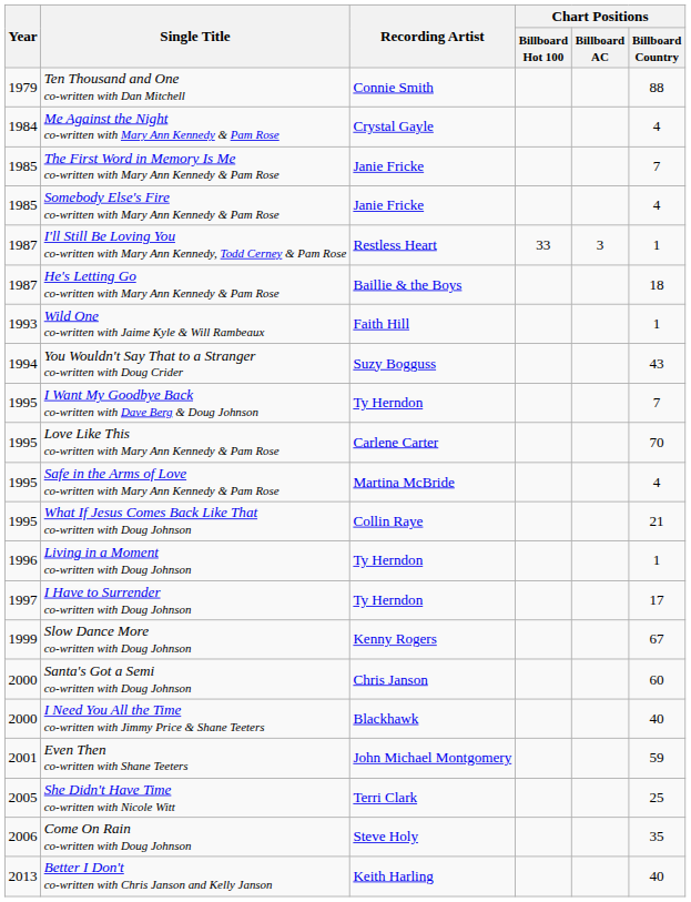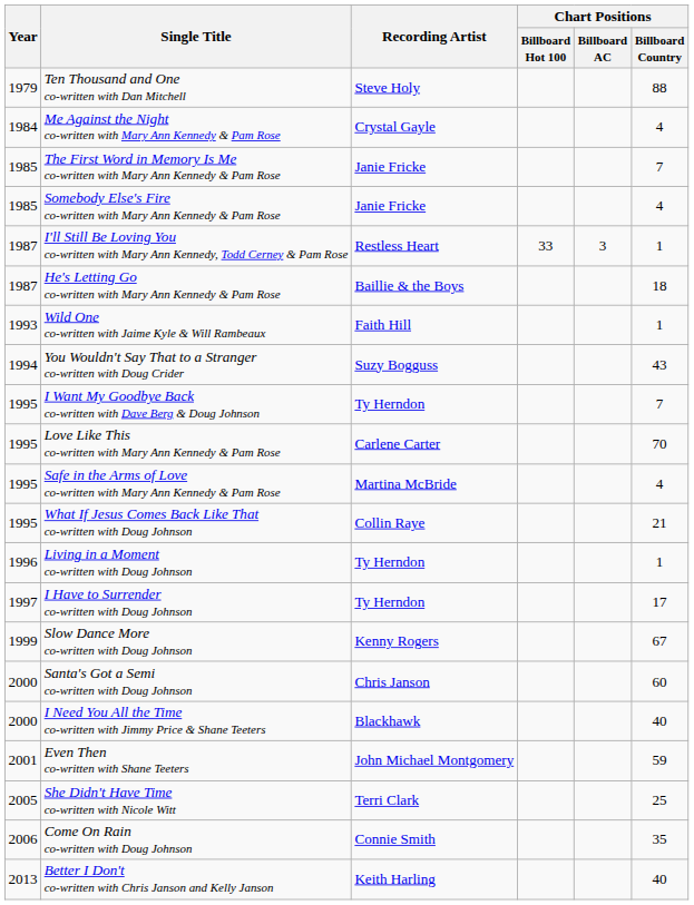Ten Thousand and One co-written with Dan Mitchell | Recording Artist: Connie Smith -> Steve Holy
Come On Rain co-written with Doug Johnson | Recording Artist: Steve Holy -> Connie Smith
